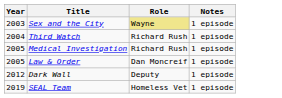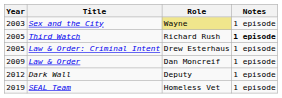Third Watch | Year: 2004 -> 2005
Third Watch | Notes: normal -> bold
- row: 2005 | Medical Investigation | Richard Rush | 1 episode
+ row: 2005 | Law & Order: Criminal Intent | Drew Esterhaus | 1 episode
Law & Order | Year: 2005 -> 2009
